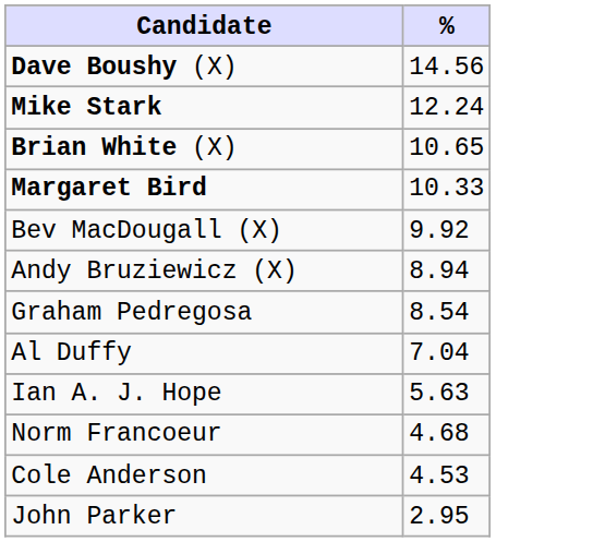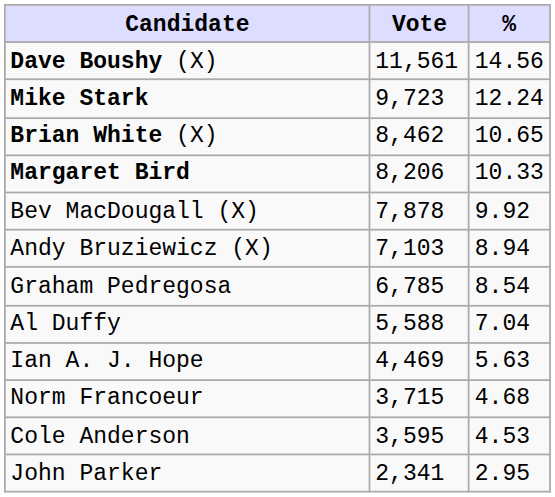+ column: Vote | 11,561 | 9,723 | 8,462 | 8,206 | 7,878 | 7,103 | 6,785 | 5,588 | 4,469 | 3,715 | 3,595 | 2,341
